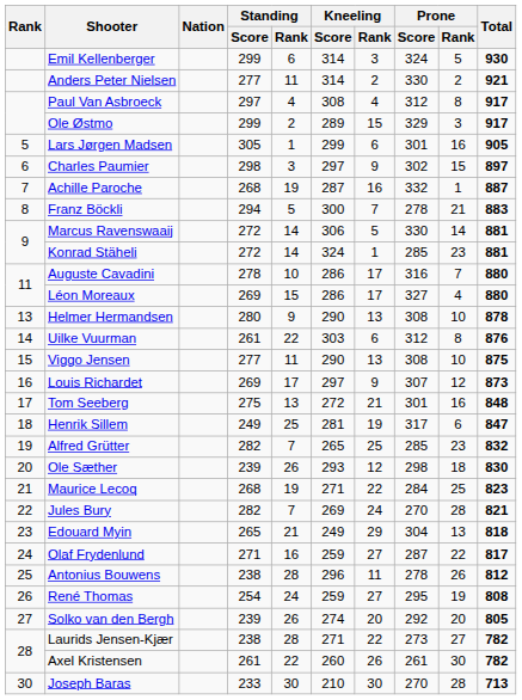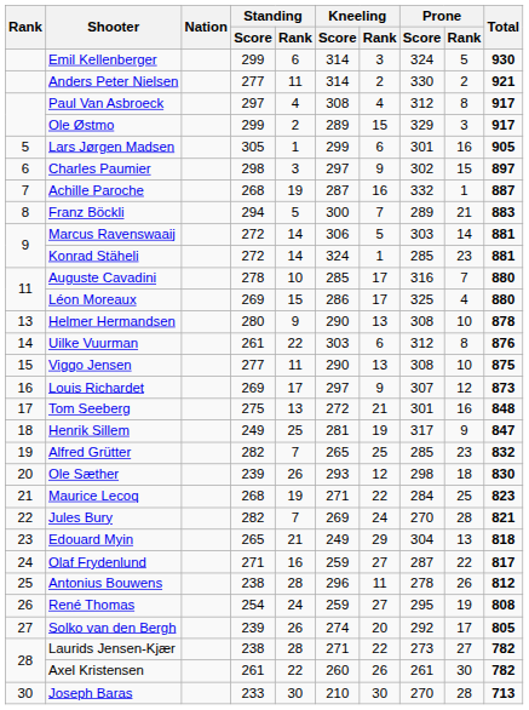Franz Böckli | Prone / Score: 278 -> 289
Marcus Ravenswaaij | Prone / Score: 330 -> 303
Auguste Cavadini | Kneeling / Score: 286 -> 285
Léon Moreaux | Prone / Score: 327 -> 325
Henrik Sillem | Prone / Rank: 6 -> 9
Solko van den Bergh | Prone / Rank: 20 -> 17
